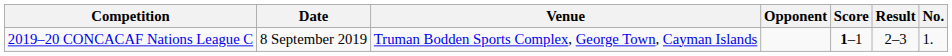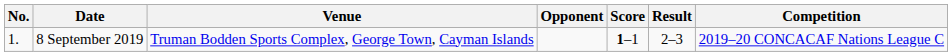columns swapped: No. <-> Competition
